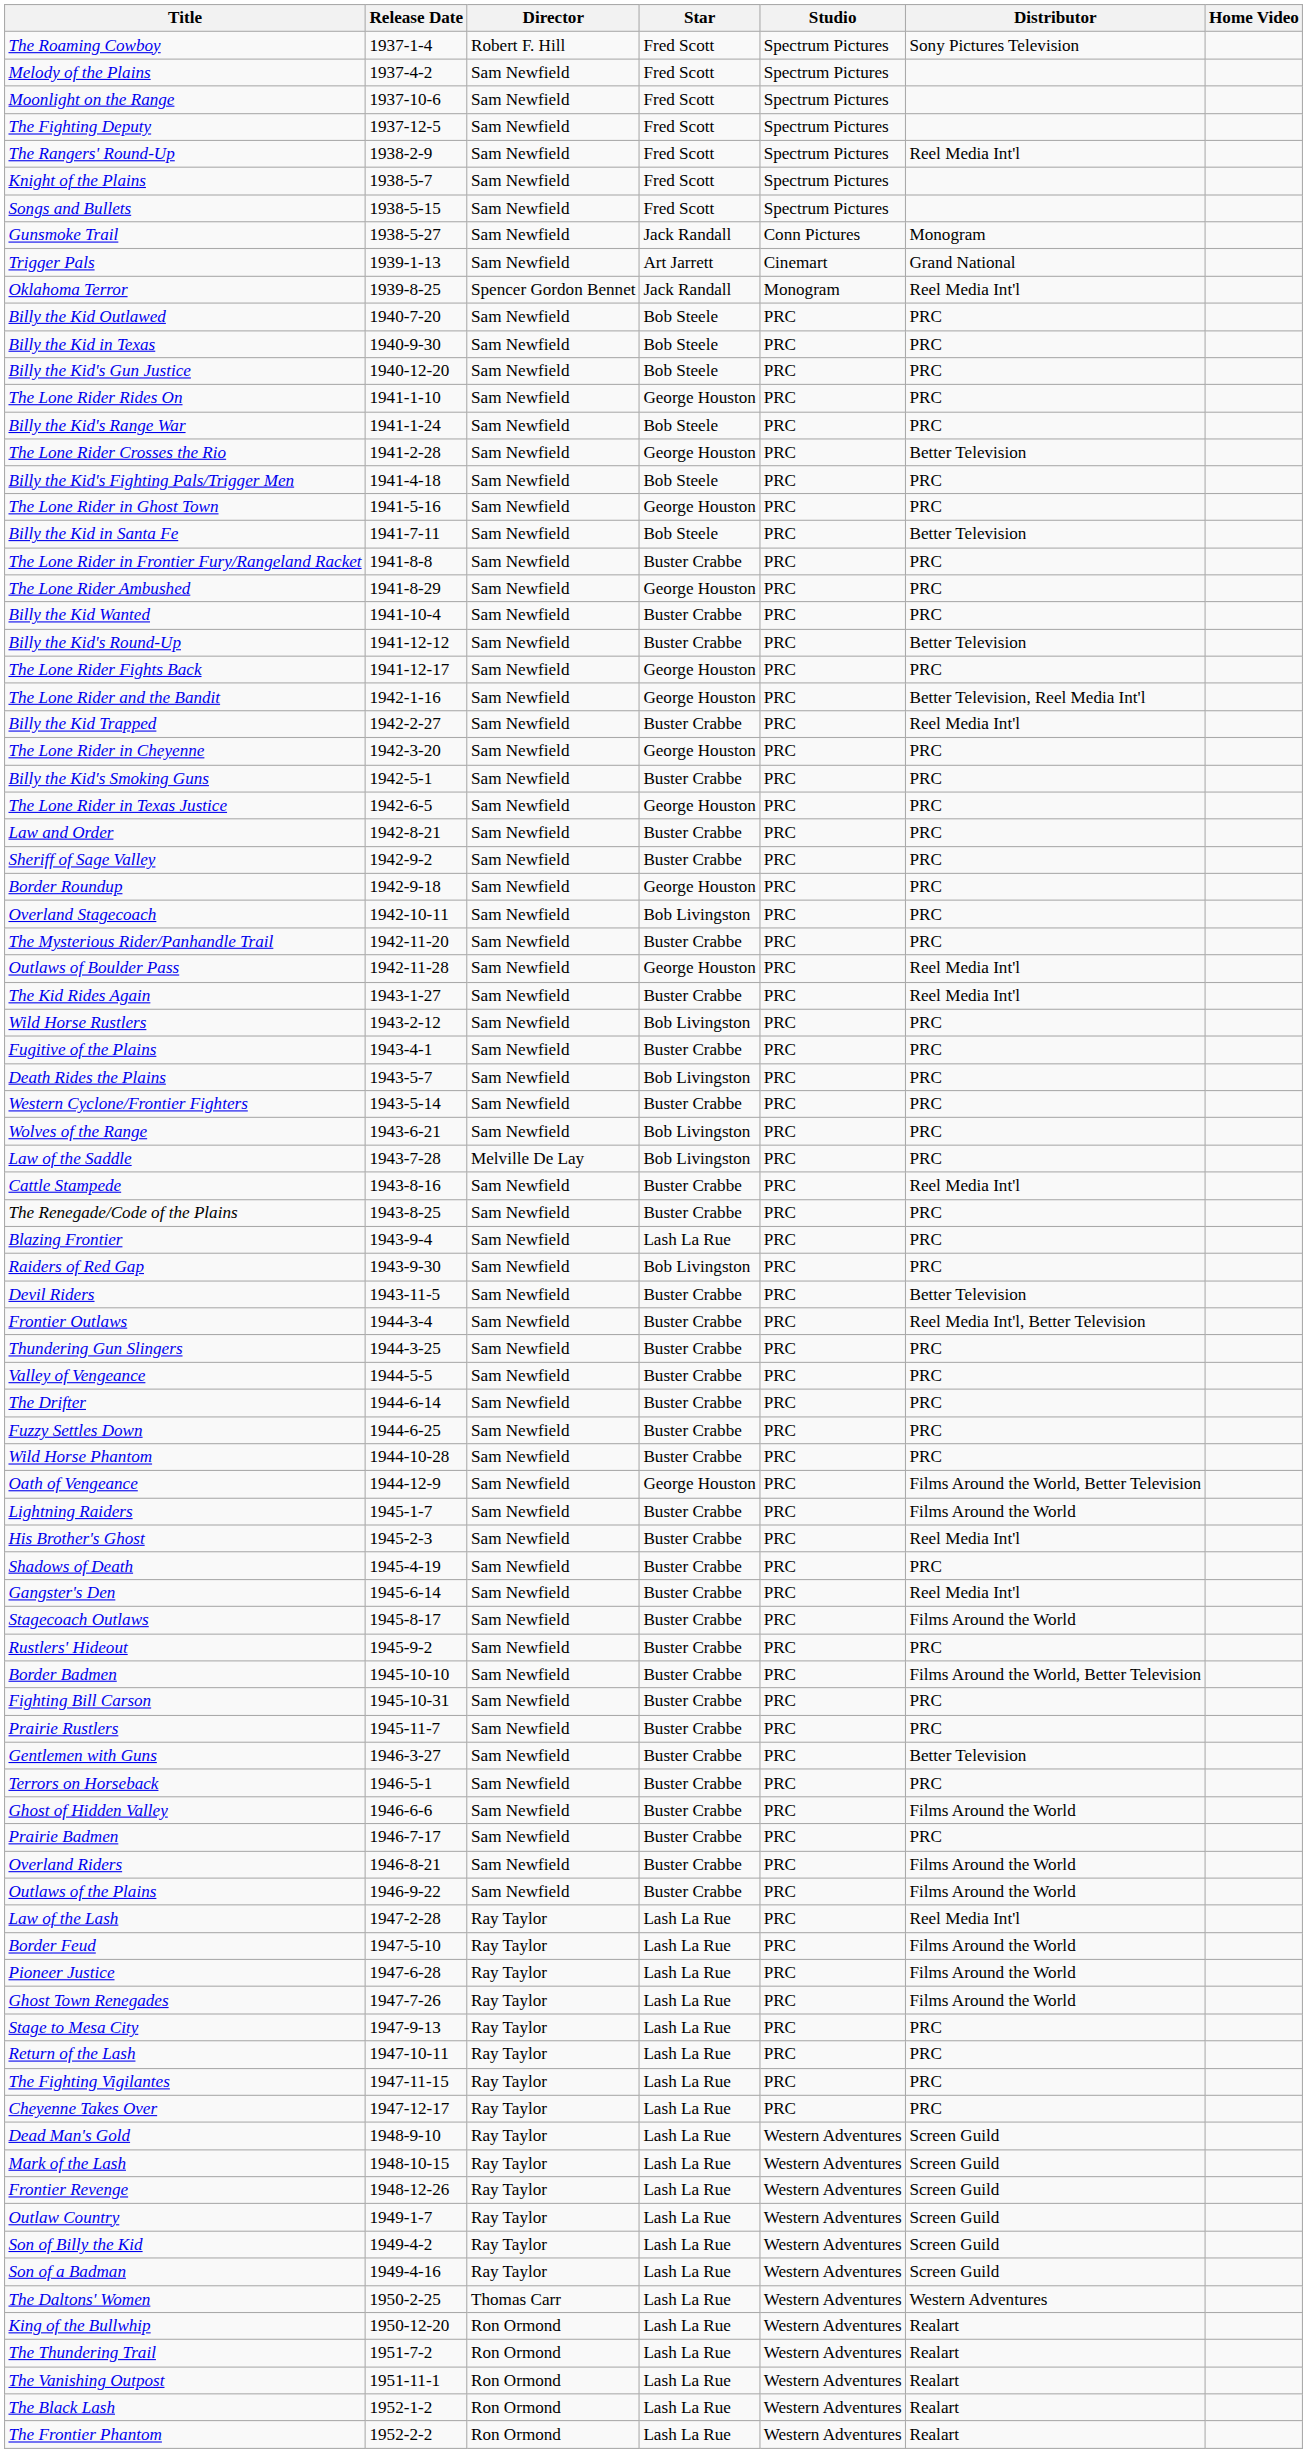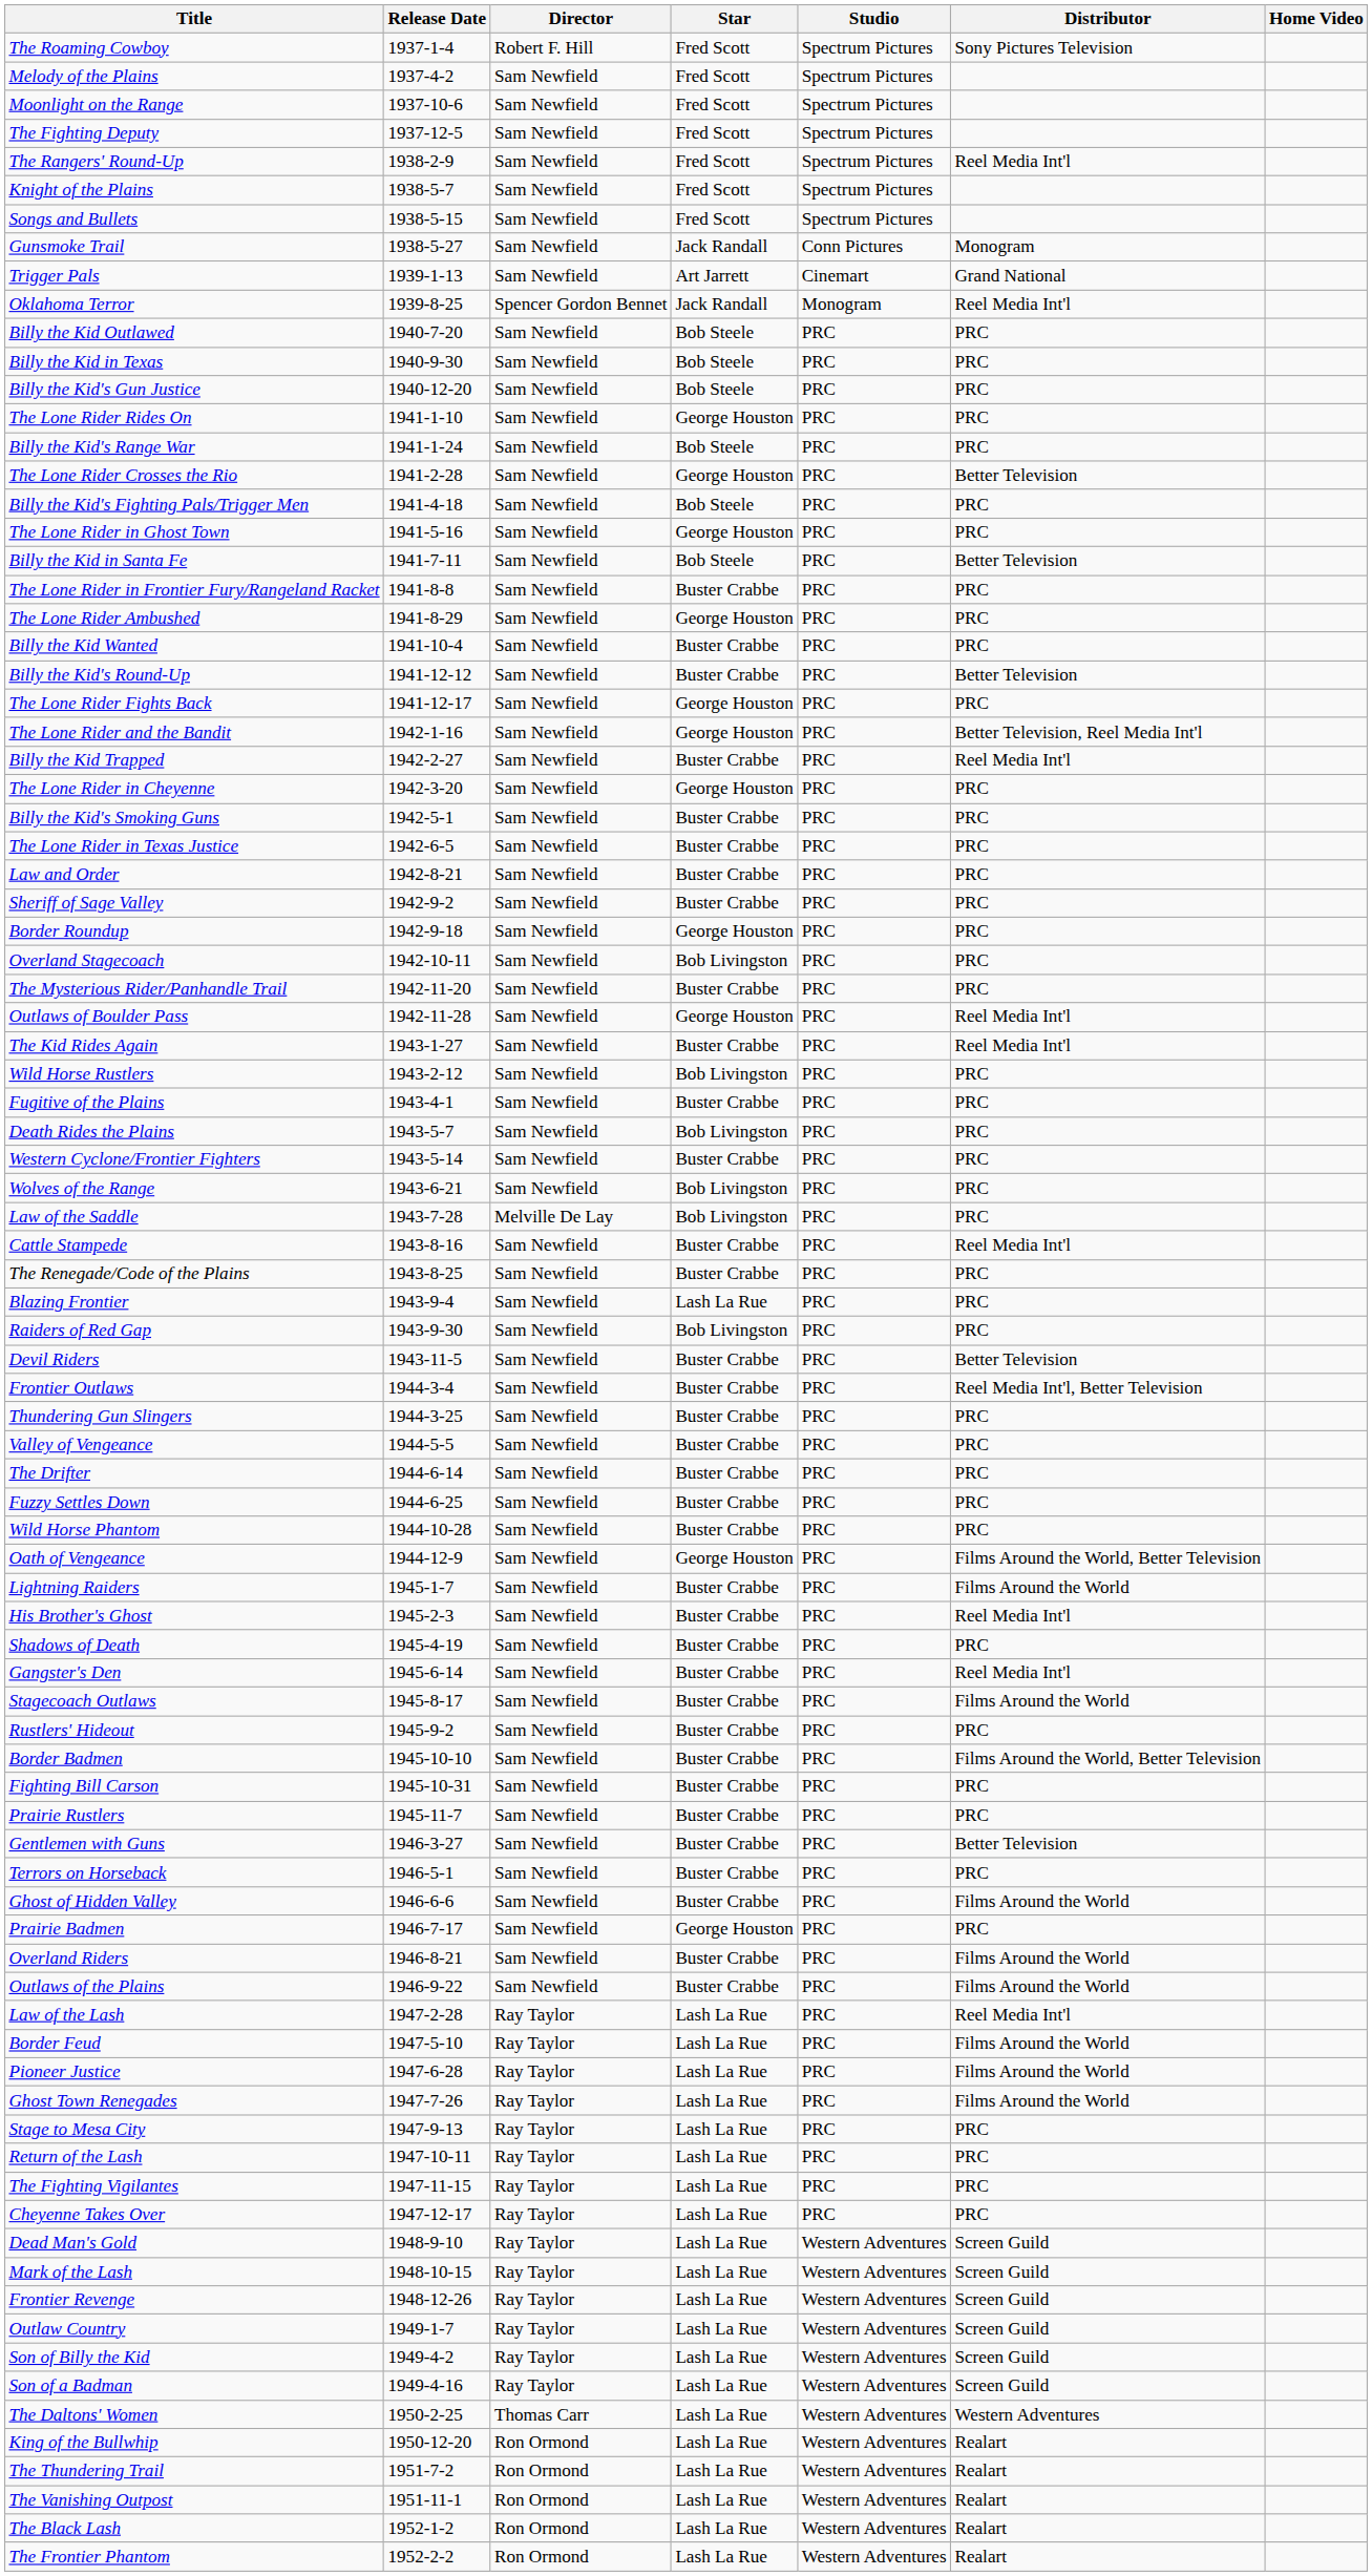The Lone Rider in Texas Justice | Star: George Houston -> Buster Crabbe
Prairie Badmen | Star: Buster Crabbe -> George Houston
